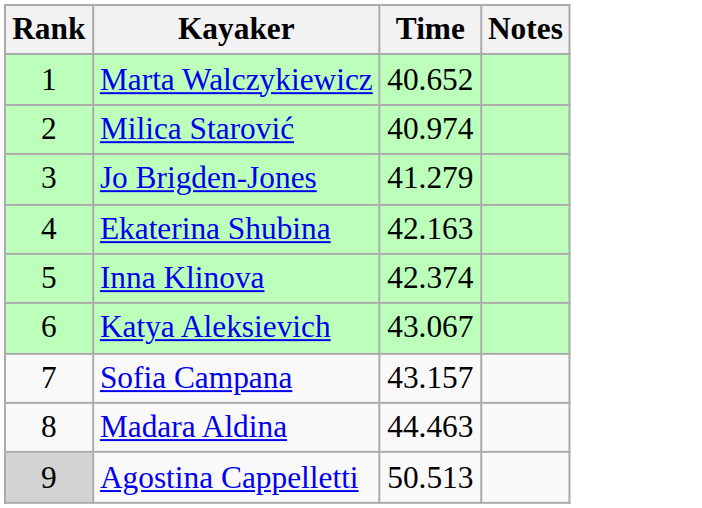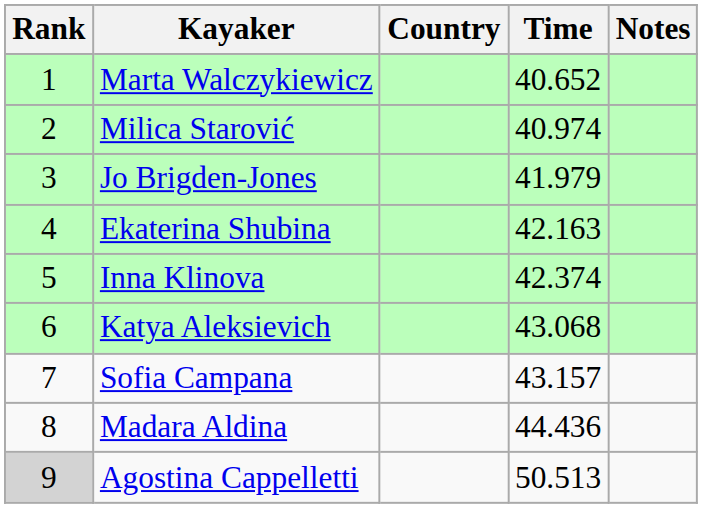+ column: Country
Jo Brigden-Jones | Time: 41.279 -> 41.979
Katya Aleksievich | Time: 43.067 -> 43.068
Madara Aldina | Time: 44.463 -> 44.436
